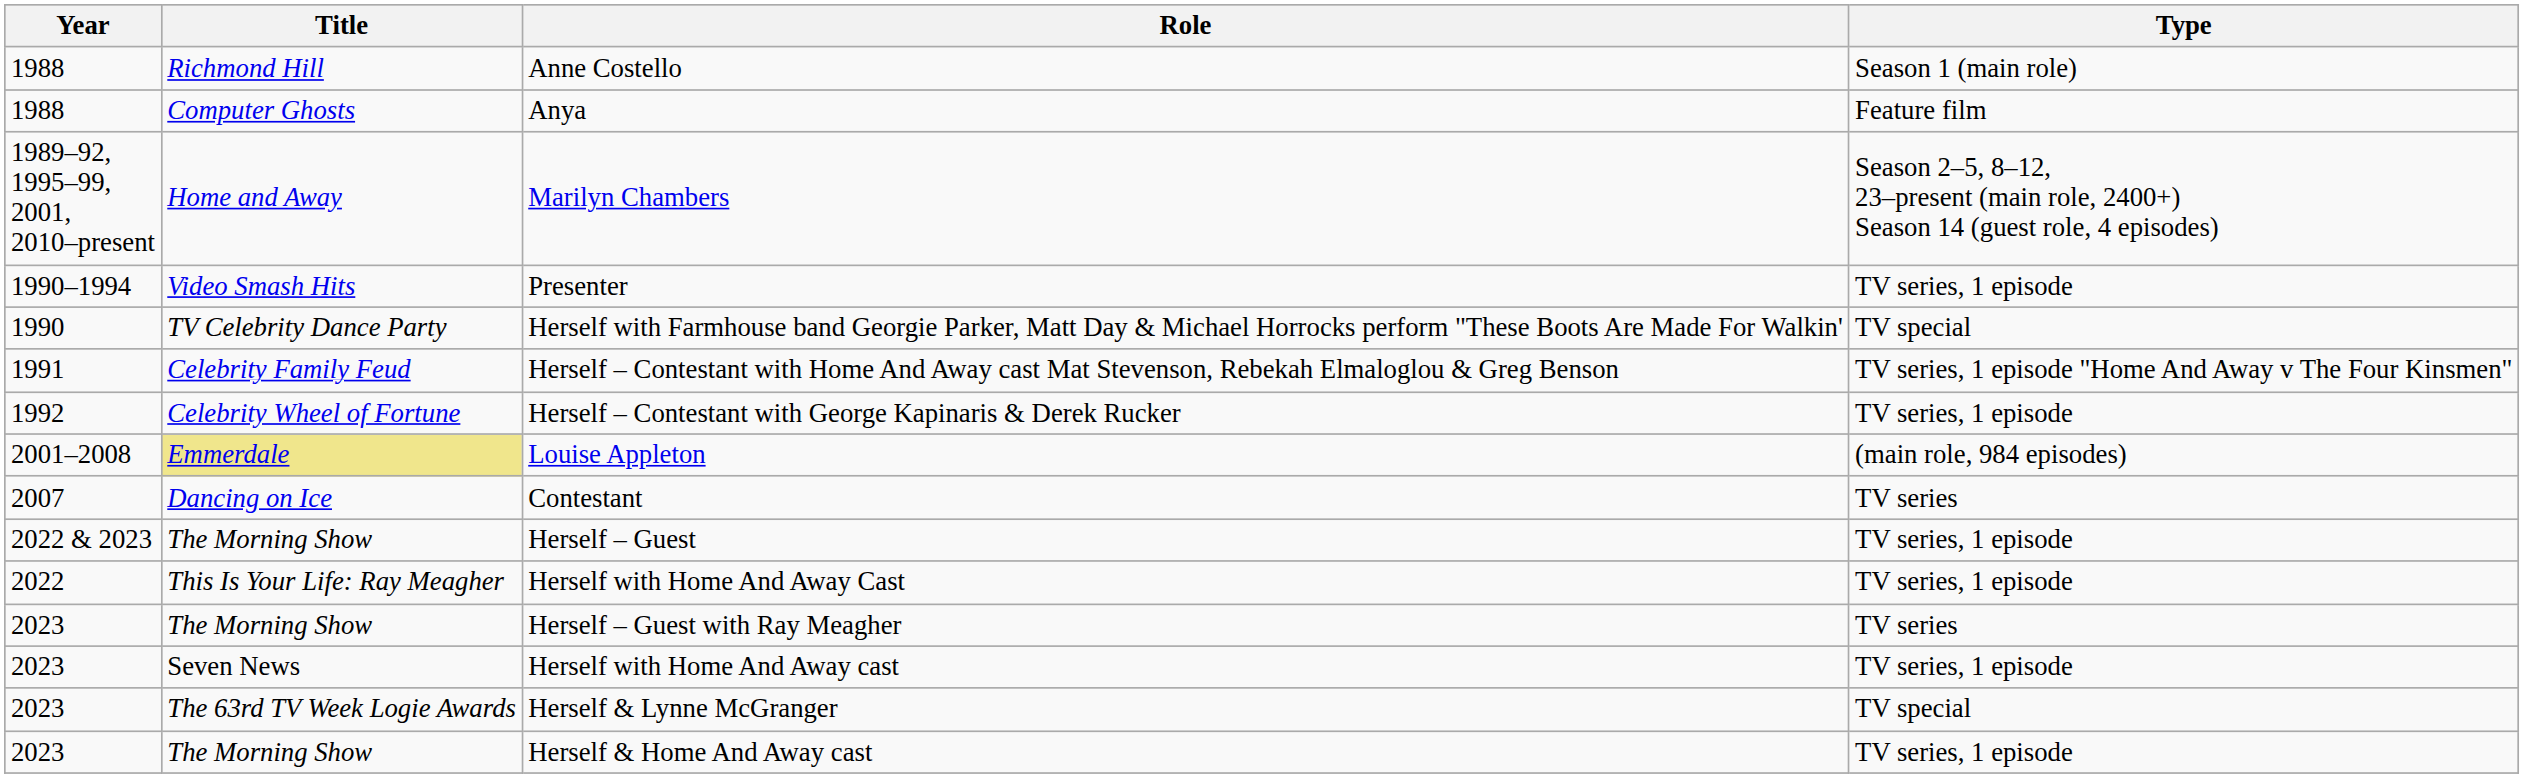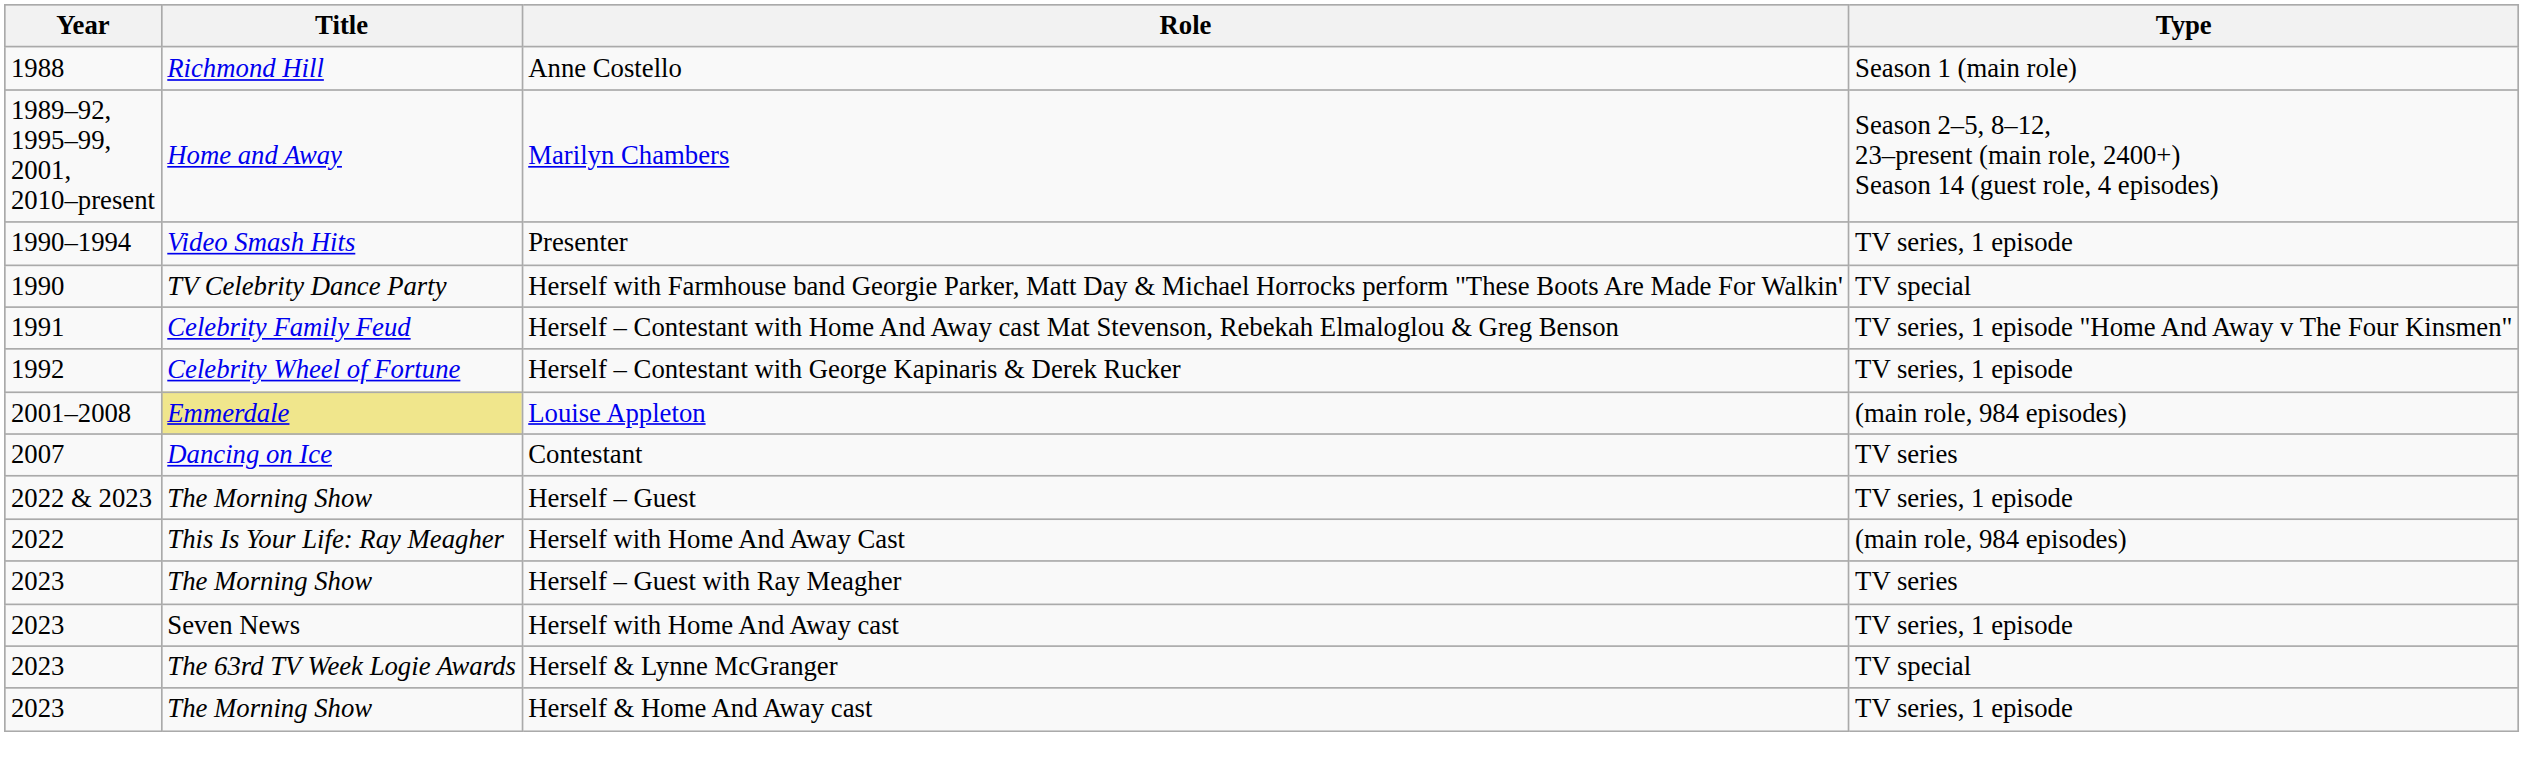- row: 1988 | Computer Ghosts | Anya | Feature film
Herself with Home And Away Cast | Type: TV series, 1 episode -> (main role, 984 episodes)
